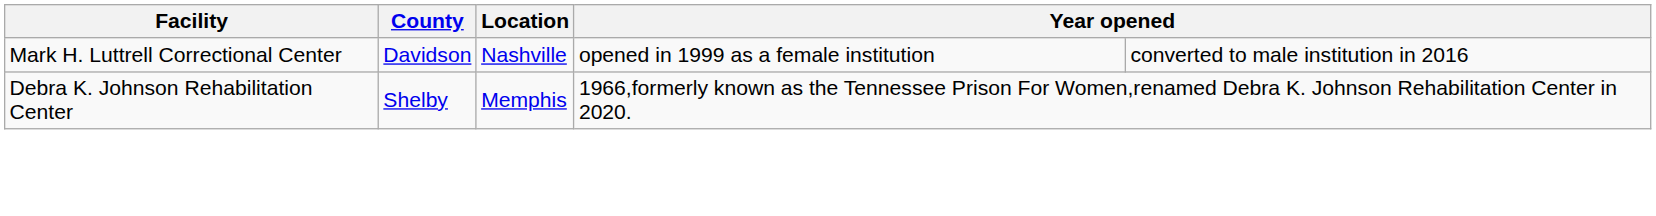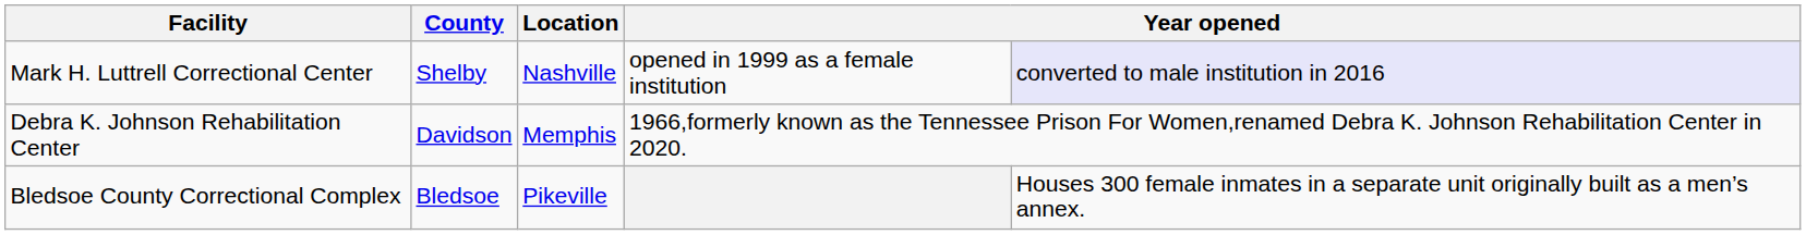Mark H. Luttrell Correctional Center | County: Davidson -> Shelby
Mark H. Luttrell Correctional Center | column 5: no background -> lavender background
Debra K. Johnson Rehabilitation Center | County: Shelby -> Davidson
+ row: Bledsoe County Correctional Complex | Bledsoe | Pikeville | Houses 300 female inmates in a separate unit originally built as a men’s annex.
